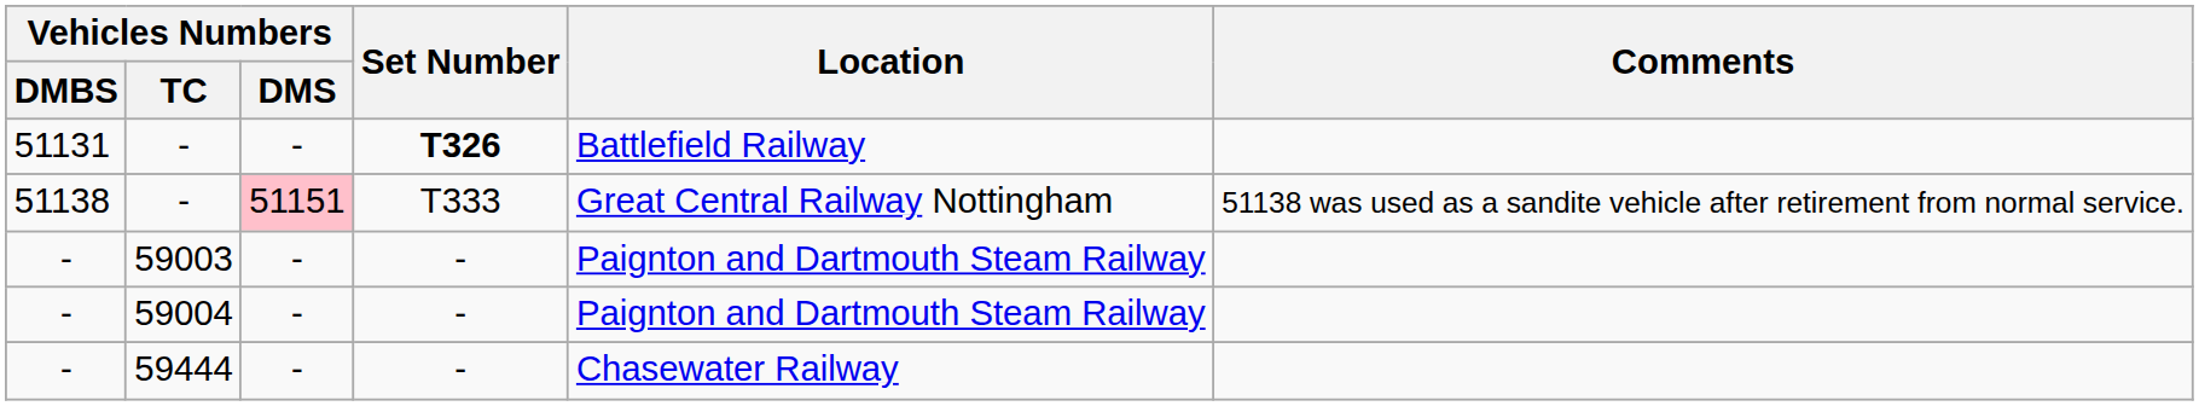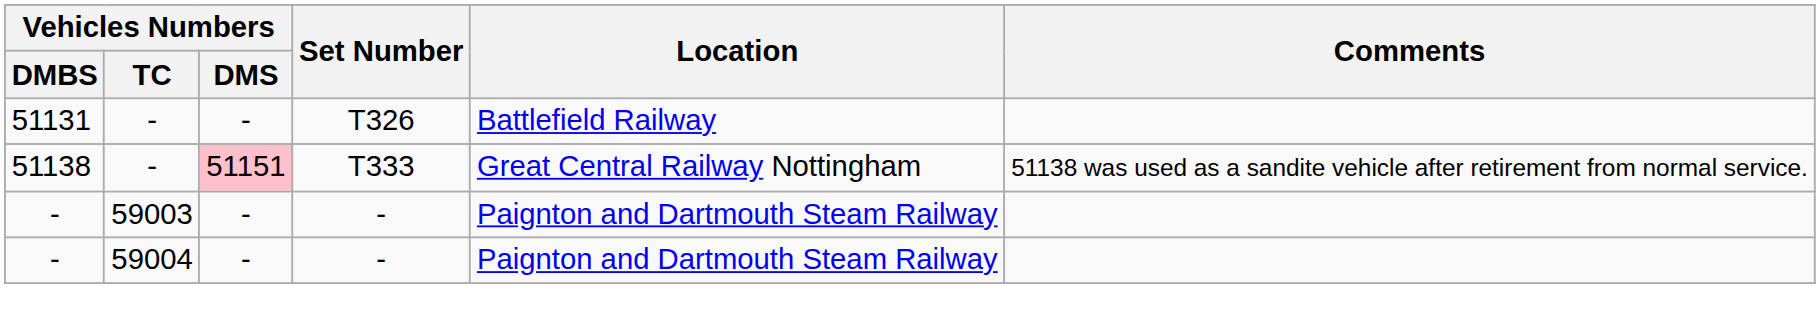51131 / - | Set Number: bold -> normal
- row: - | 59444 | - | - | Chasewater Railway
